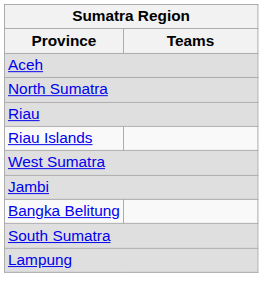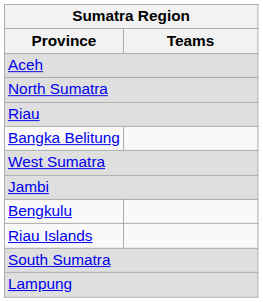rows swapped: Riau Islands <-> Bangka Belitung
+ row: Bengkulu
